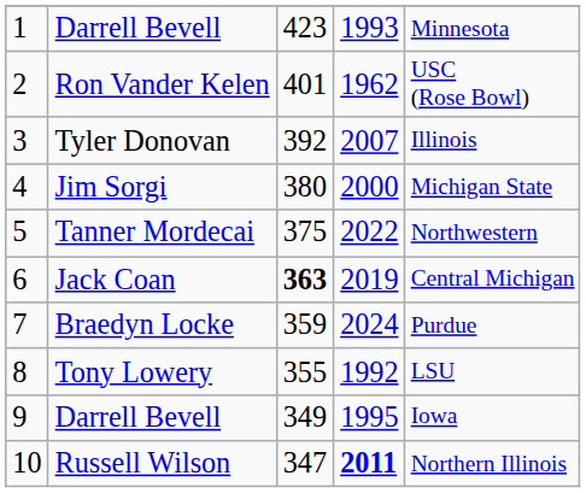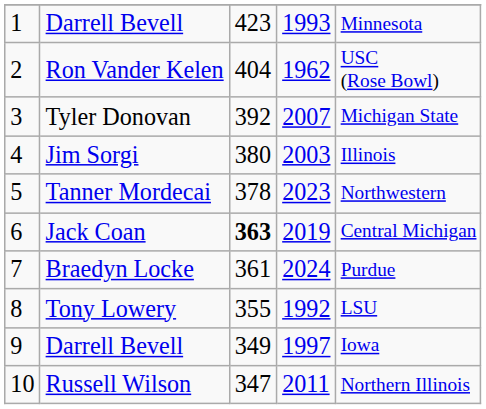Ron Vander Kelen | column 3: 401 -> 404
Tyler Donovan | column 5: Illinois -> Michigan State
Jim Sorgi | column 4: 2000 -> 2003
Jim Sorgi | column 5: Michigan State -> Illinois
Tanner Mordecai | column 3: 375 -> 378
Tanner Mordecai | column 4: 2022 -> 2023
Braedyn Locke | column 3: 359 -> 361
9 / Darrell Bevell | column 4: 1995 -> 1997
Russell Wilson | column 4: bold -> normal
